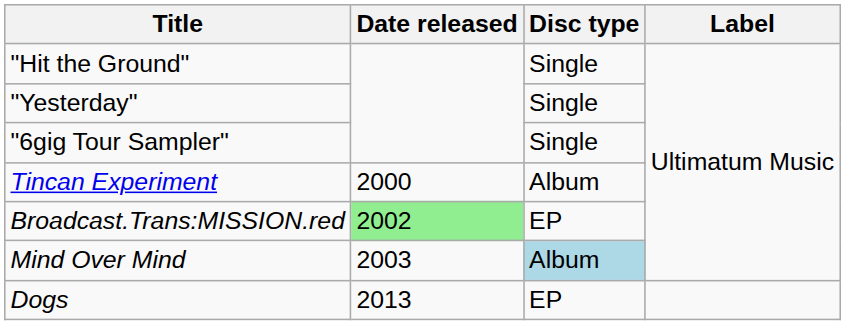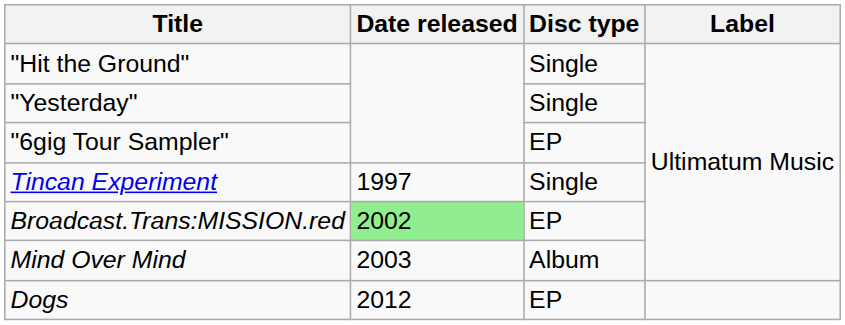"6gig Tour Sampler" | Disc type: Single -> EP
Tincan Experiment | Date released: 2000 -> 1997
Tincan Experiment | Disc type: Album -> Single
Mind Over Mind | Disc type: lightblue background -> no background
Dogs | Date released: 2013 -> 2012
